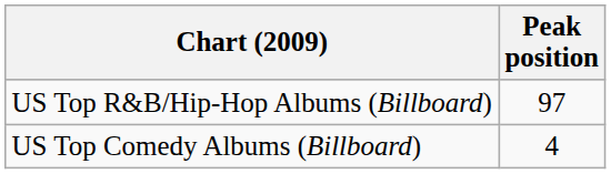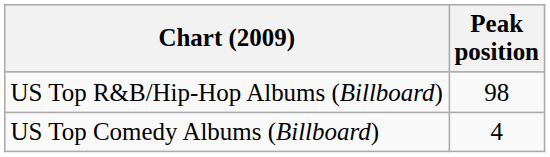US Top R&B/Hip-Hop Albums (Billboard) | Peak position: 97 -> 98
